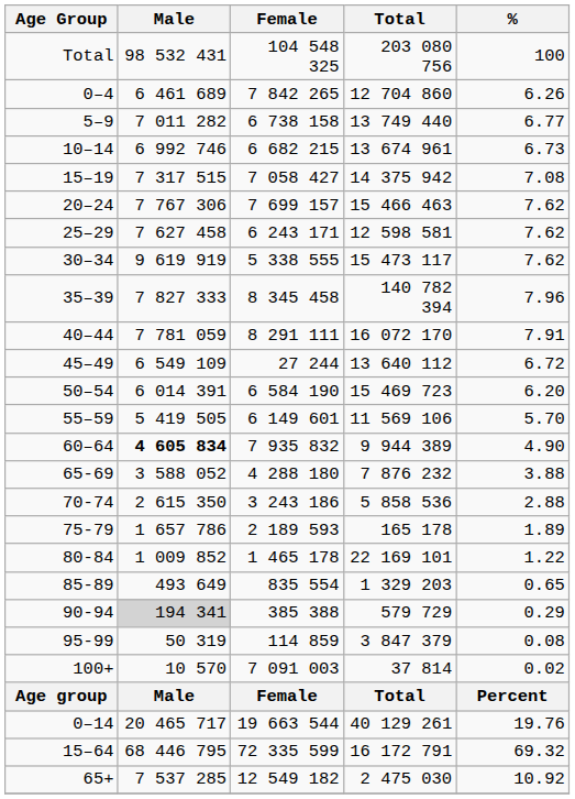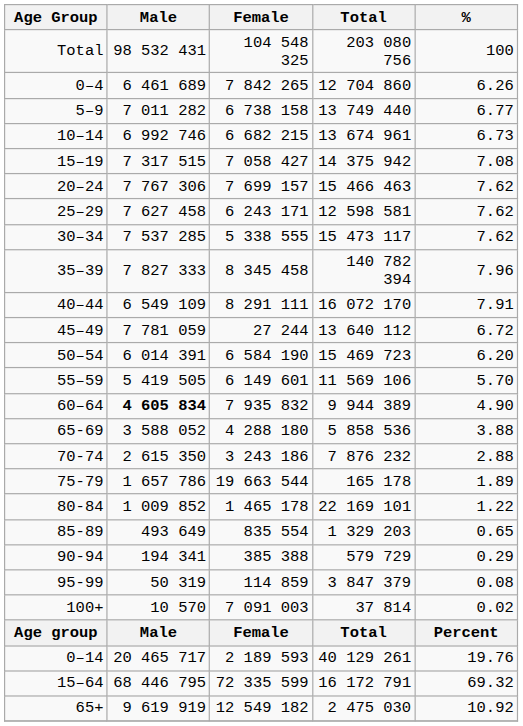30–34 | Male: 9 619 919 -> 7 537 285
40–44 | Male: 7 781 059 -> 6 549 109
45–49 | Male: 6 549 109 -> 7 781 059
65-69 | Total: 7 876 232 -> 5 858 536
70-74 | Total: 5 858 536 -> 7 876 232
75-79 | Female: 2 189 593 -> 19 663 544
90-94 | Male: lightgrey background -> no background
0–14 | Female: 19 663 544 -> 2 189 593
65+ | Male: 7 537 285 -> 9 619 919
